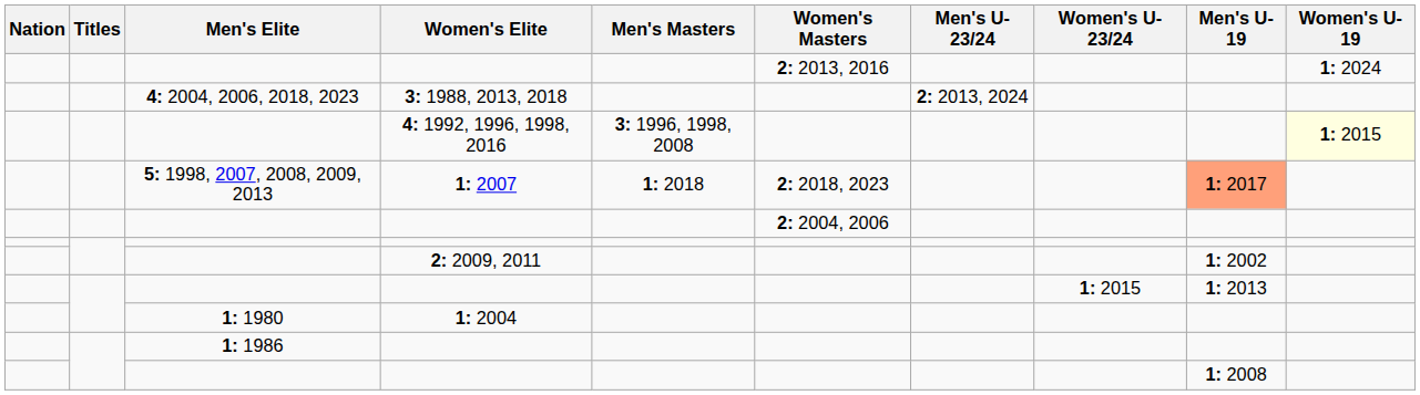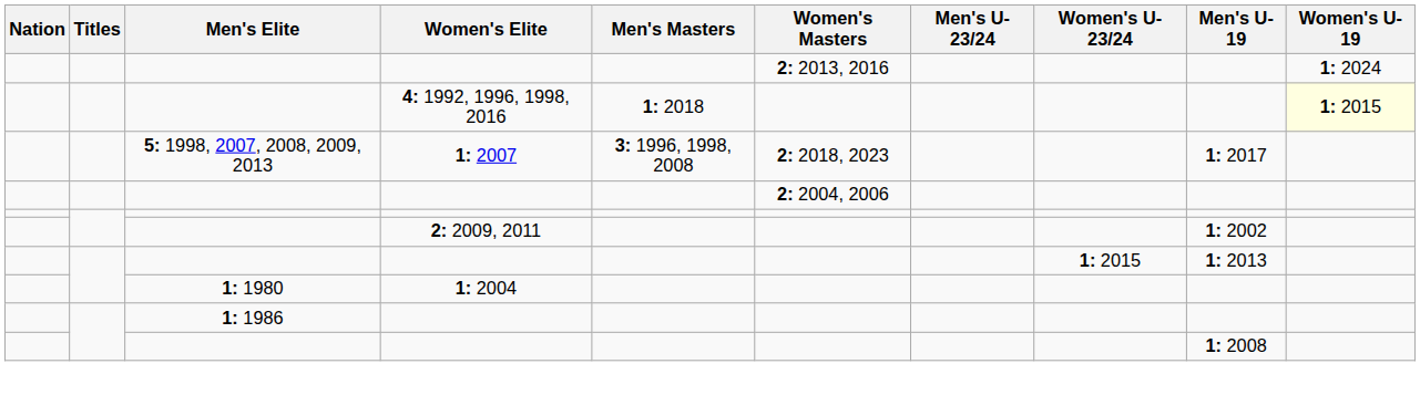- row: 4: 2004, 2006, 2018, 2023 | 3: 1988, 2013, 2018 | 2: 2013, 2024
4: 1992, 1996, 1998, 2016 | Men's Masters: 3: 1996, 1998, 2008 -> 1: 2018
1: 2007 | Men's Masters: 1: 2018 -> 3: 1996, 1998, 2008
1: 2007 | Men's U-19: lightsalmon background -> no background
